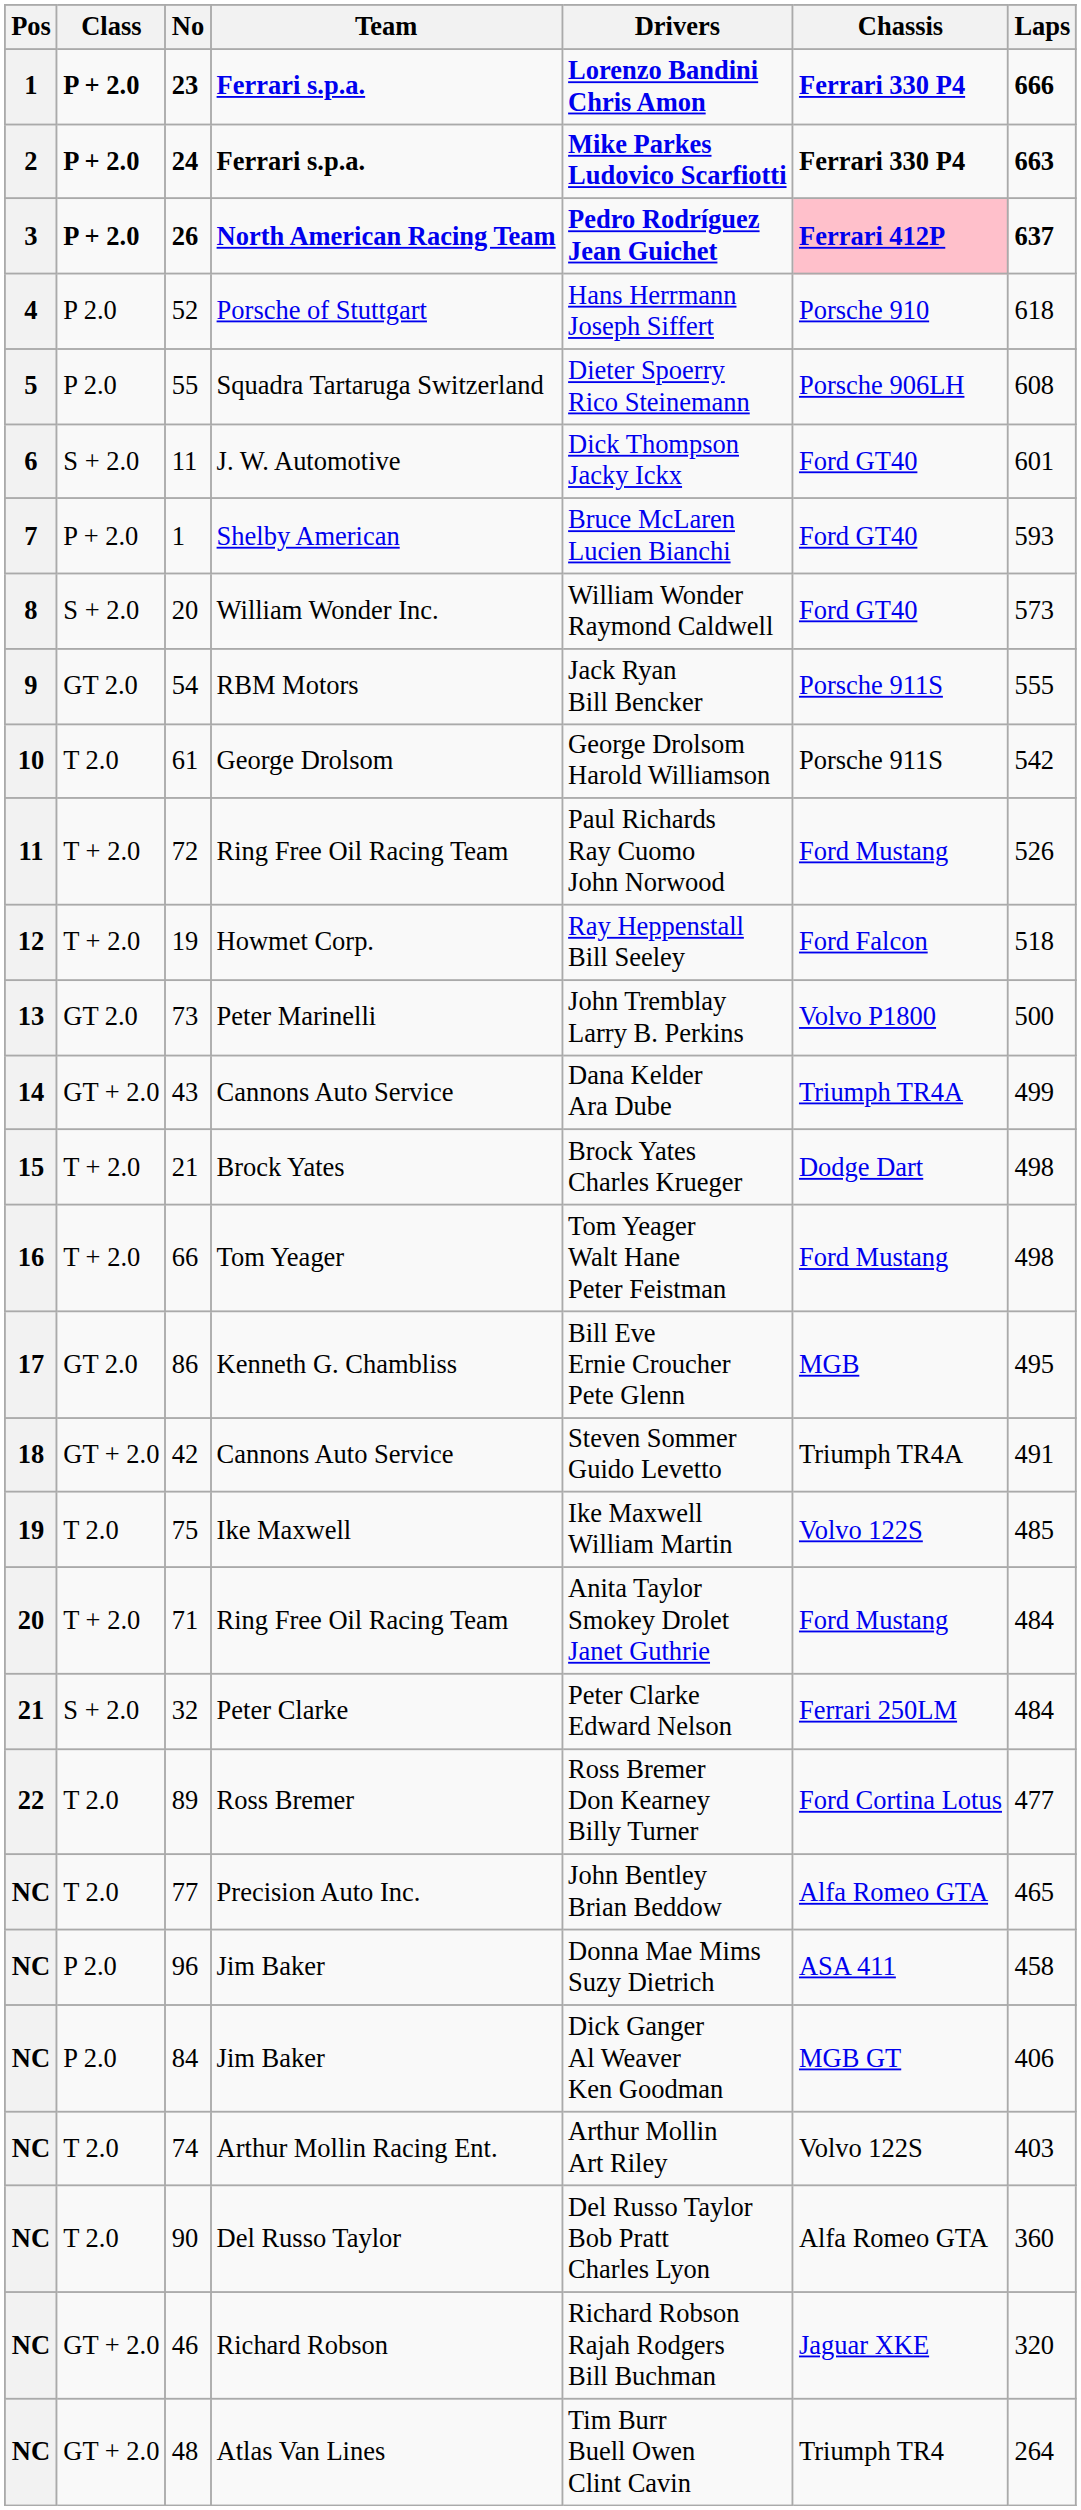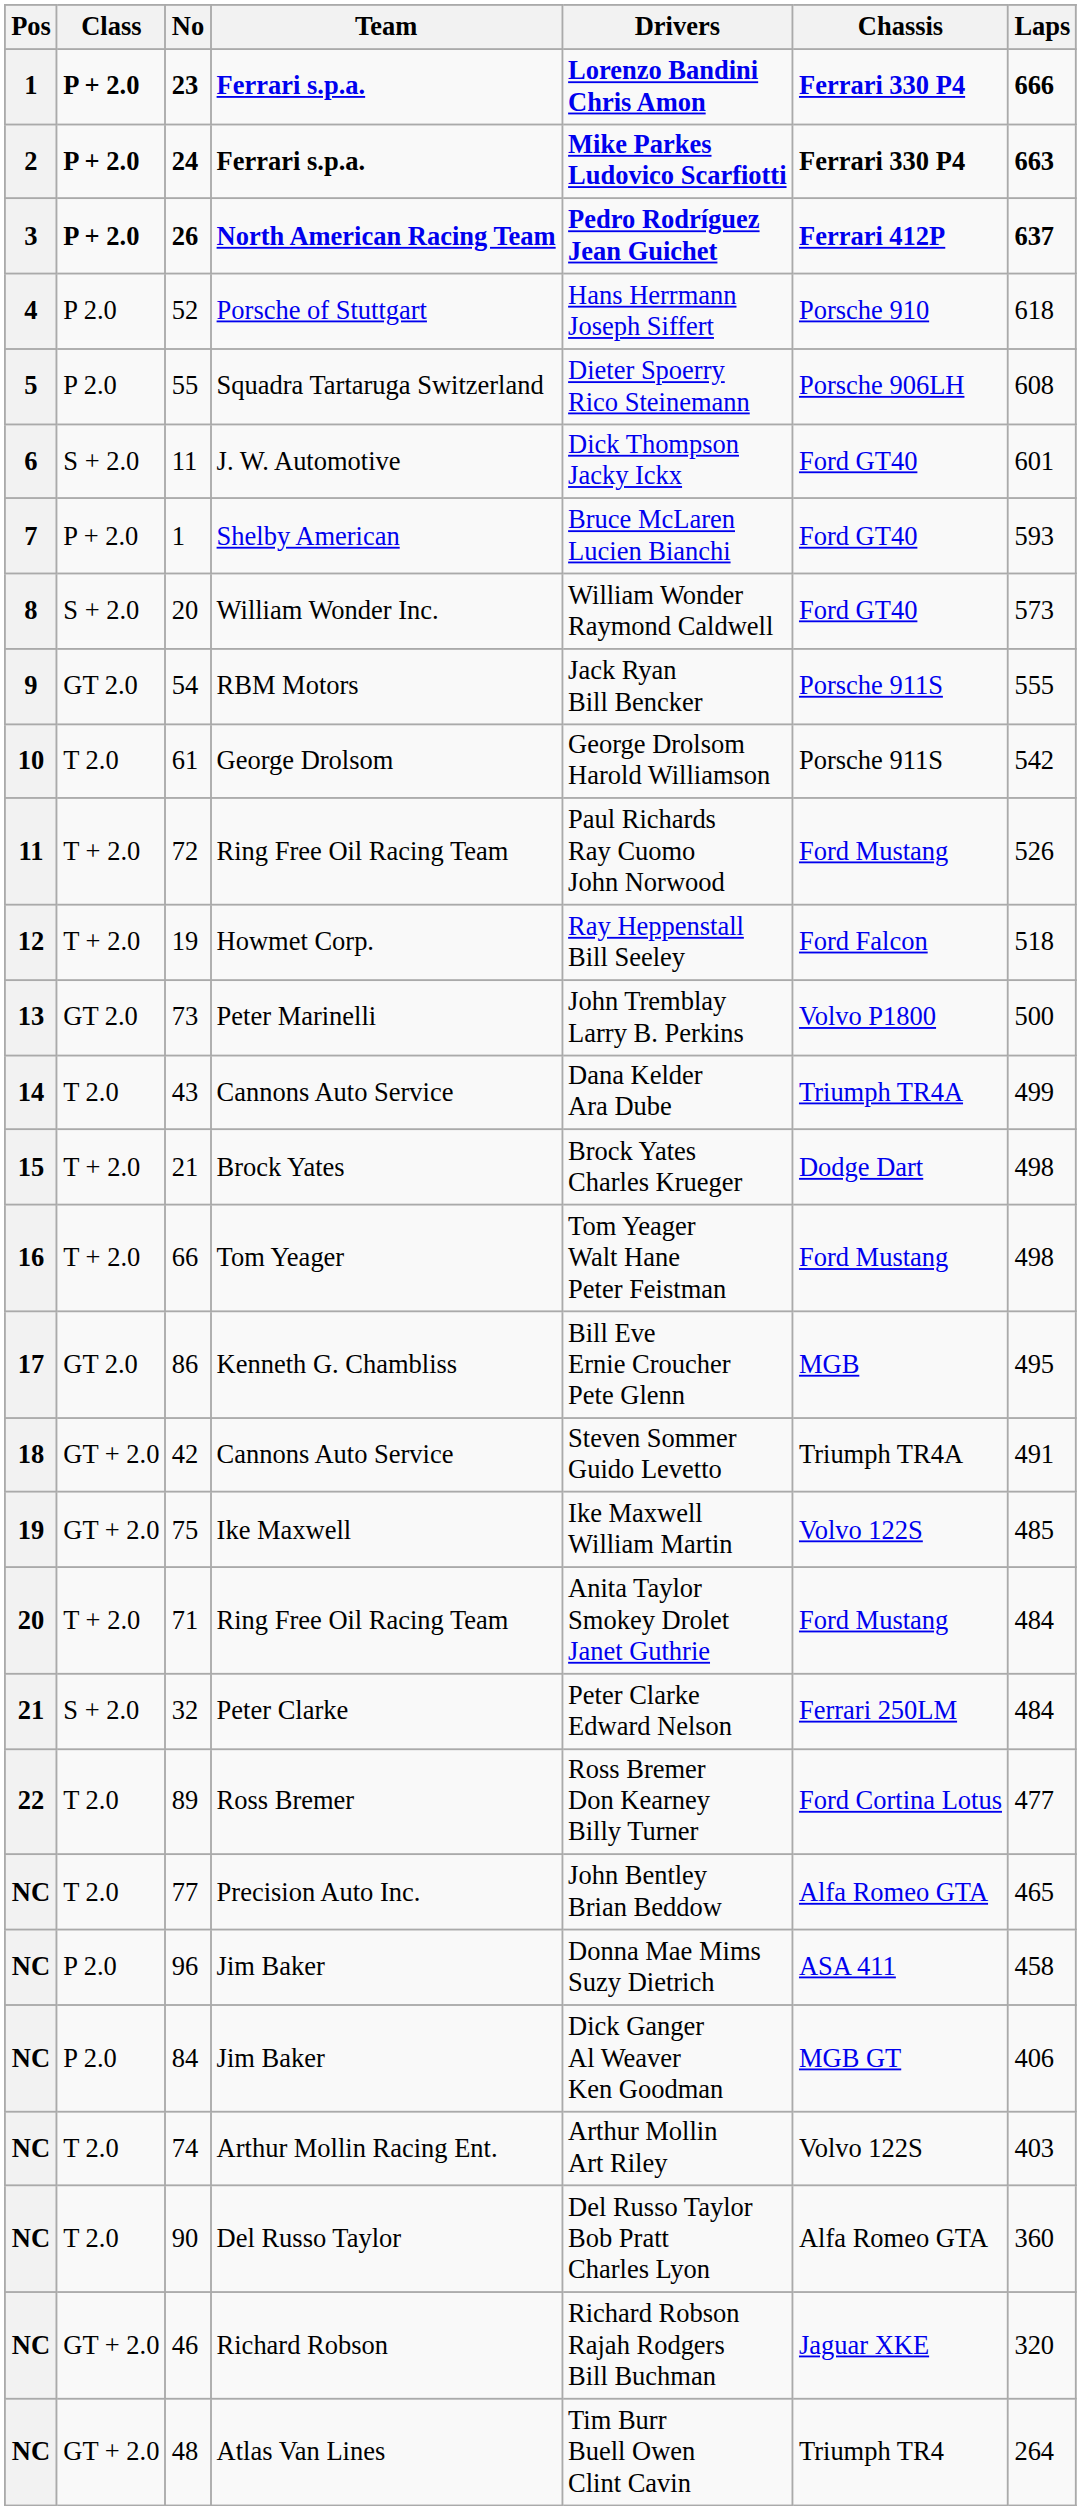26 | Chassis: pink background -> no background
43 | Class: GT + 2.0 -> T 2.0
75 | Class: T 2.0 -> GT + 2.0
